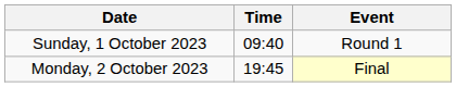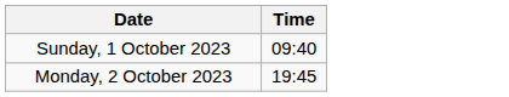- column: Event | Round 1 | Final
